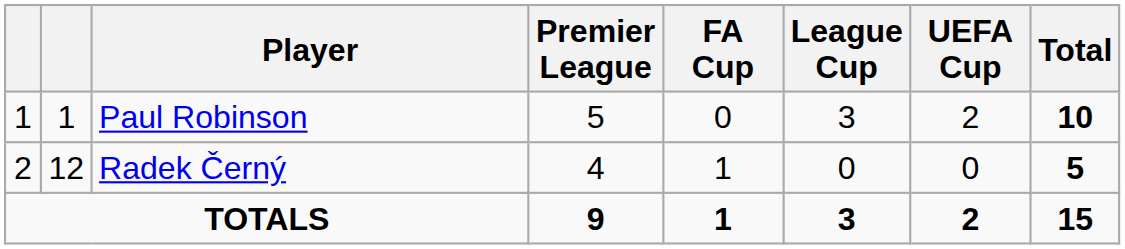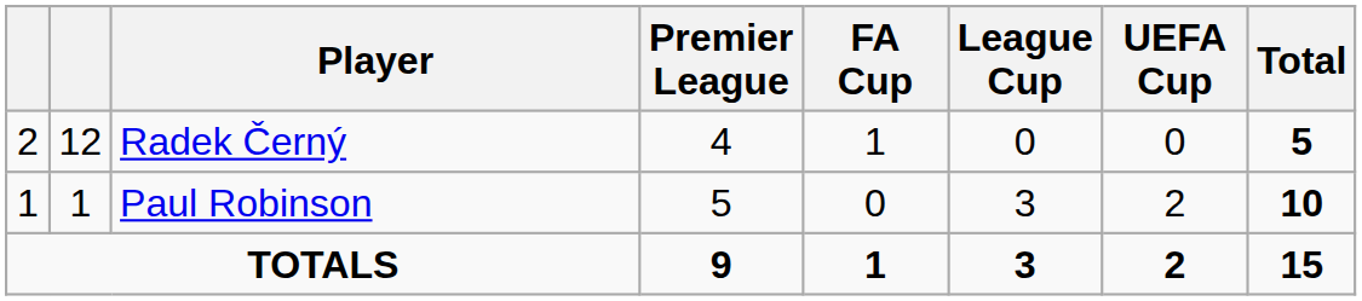rows swapped: Paul Robinson <-> Radek Černý
